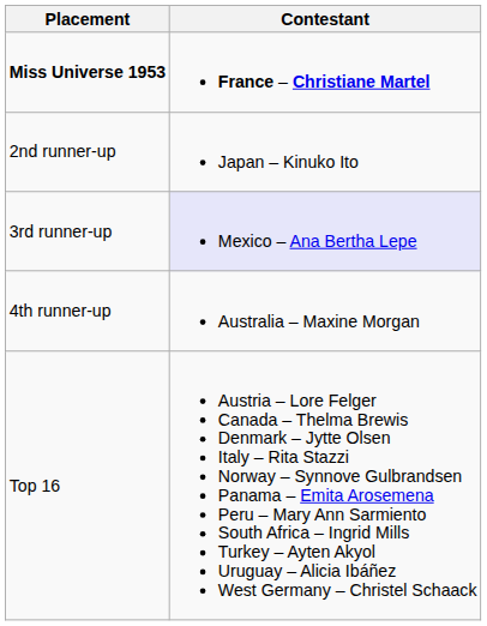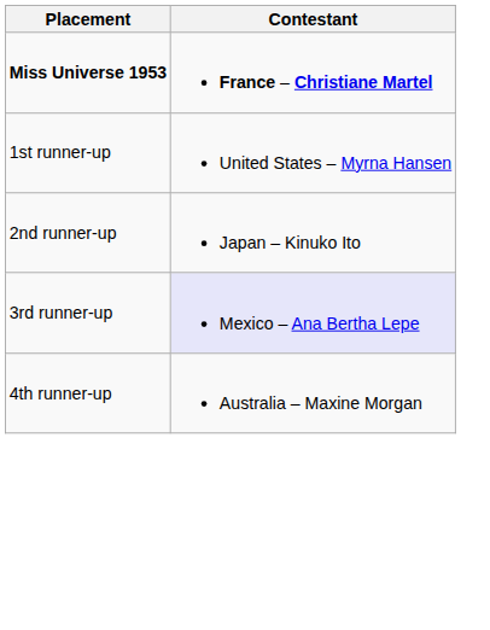+ row: 1st runner-up | United States – Myrna Hansen
- row: Top 16 | Austria – Lore Felger Canada – Thelma Brewis Denmark – Jytte Olsen Italy – Rita Stazzi Norway – Synnove Gulbrandsen Panama – Emita Arosemena Peru – Mary Ann Sarmiento South Africa – Ingrid Mills Turkey – Ayten Akyol Uruguay – Alicia Ibáñez West Germany – Christel Schaack
